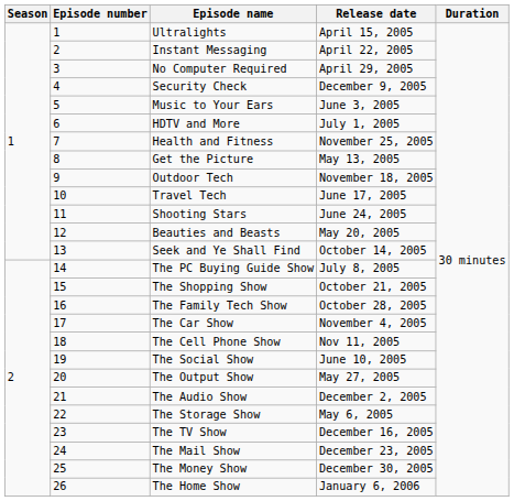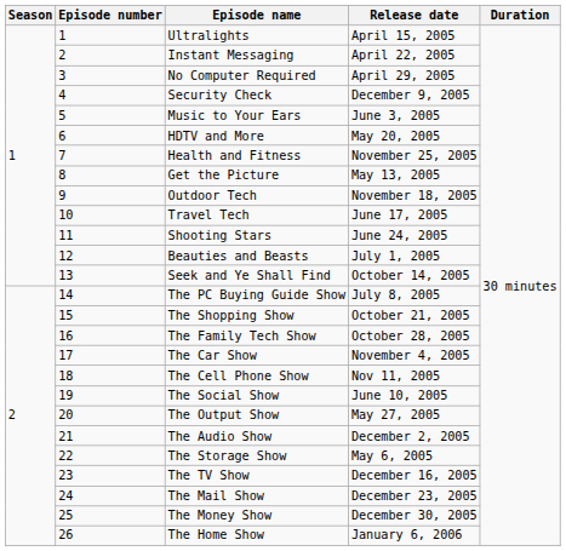HDTV and More | Release date: July 1, 2005 -> May 20, 2005
Beauties and Beasts | Release date: May 20, 2005 -> July 1, 2005
